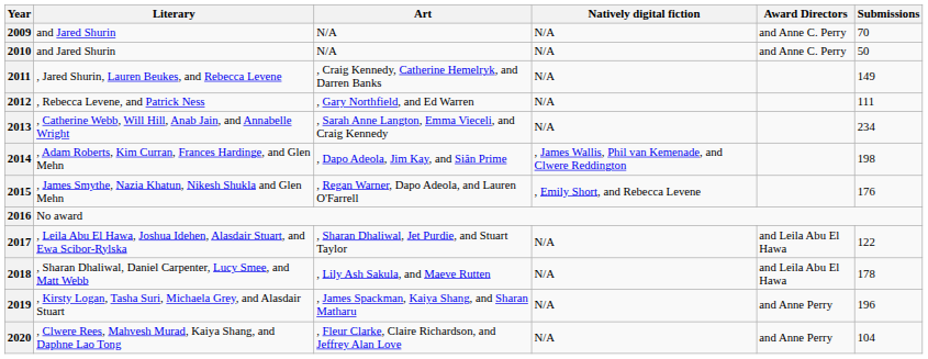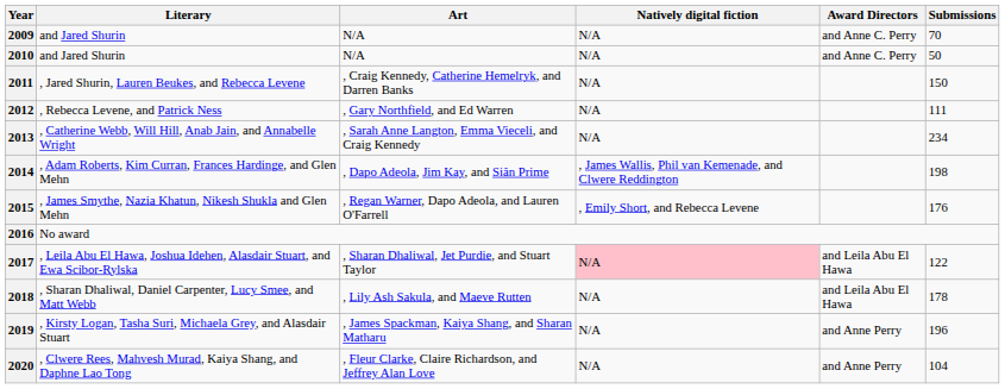2011 | Submissions: 149 -> 150
2017 | Natively digital fiction: no background -> pink background
